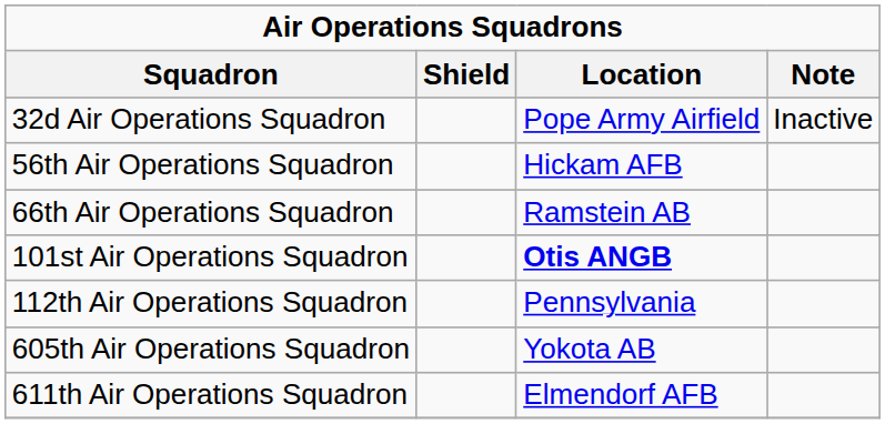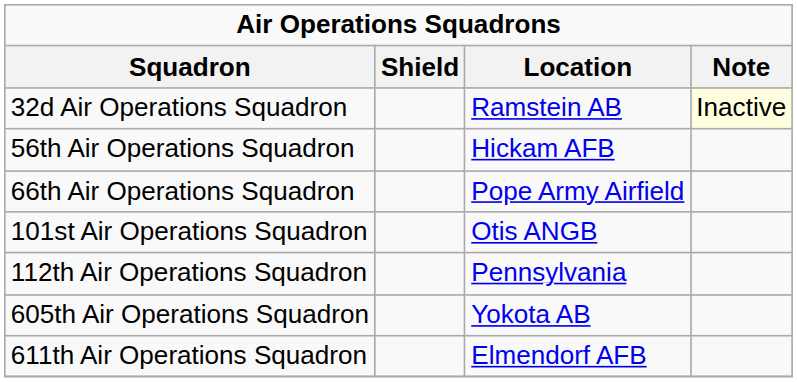32d Air Operations Squadron | Location: Pope Army Airfield -> Ramstein AB
32d Air Operations Squadron | Note: no background -> lightyellow background
66th Air Operations Squadron | Location: Ramstein AB -> Pope Army Airfield
101st Air Operations Squadron | Location: bold -> normal
